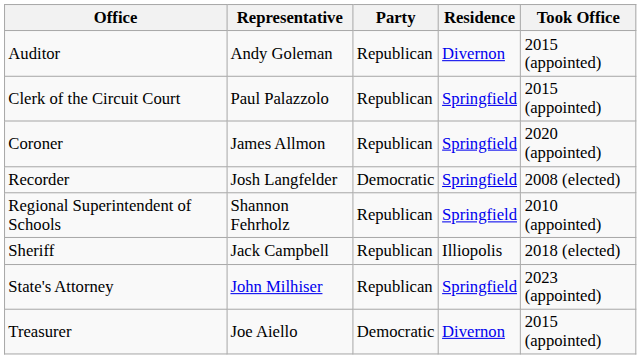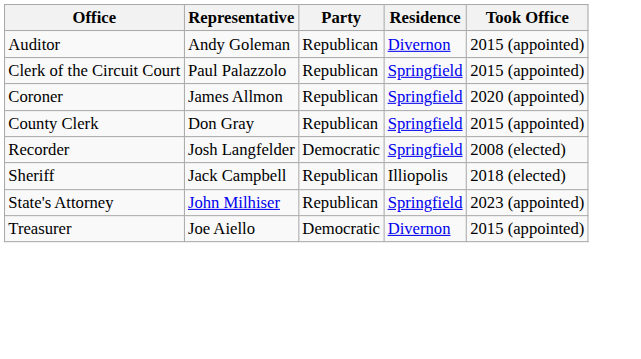+ row: County Clerk | Don Gray | Republican | Springfield | 2015 (appointed)
- row: Regional Superintendent of Schools | Shannon Fehrholz | Republican | Springfield | 2010 (appointed)
